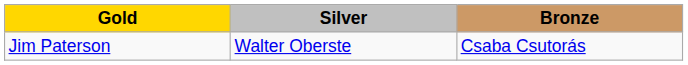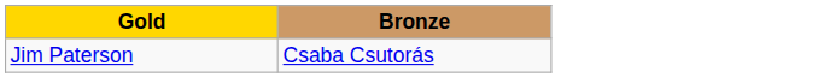- column: Silver | Walter Oberste
